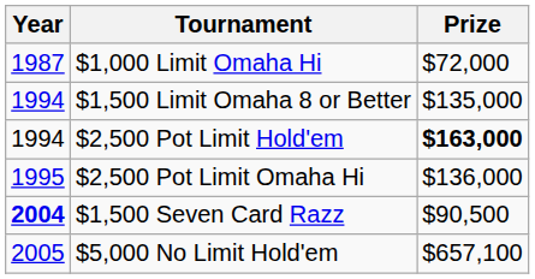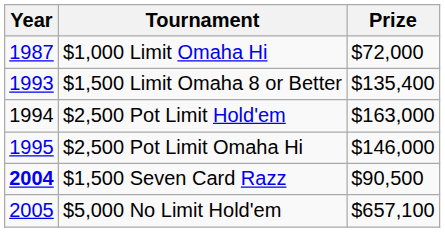$1,500 Limit Omaha 8 or Better | Year: 1994 -> 1993
$1,500 Limit Omaha 8 or Better | Prize: $135,000 -> $135,400
$2,500 Pot Limit Hold'em | Prize: bold -> normal
$2,500 Pot Limit Omaha Hi | Prize: $136,000 -> $146,000
